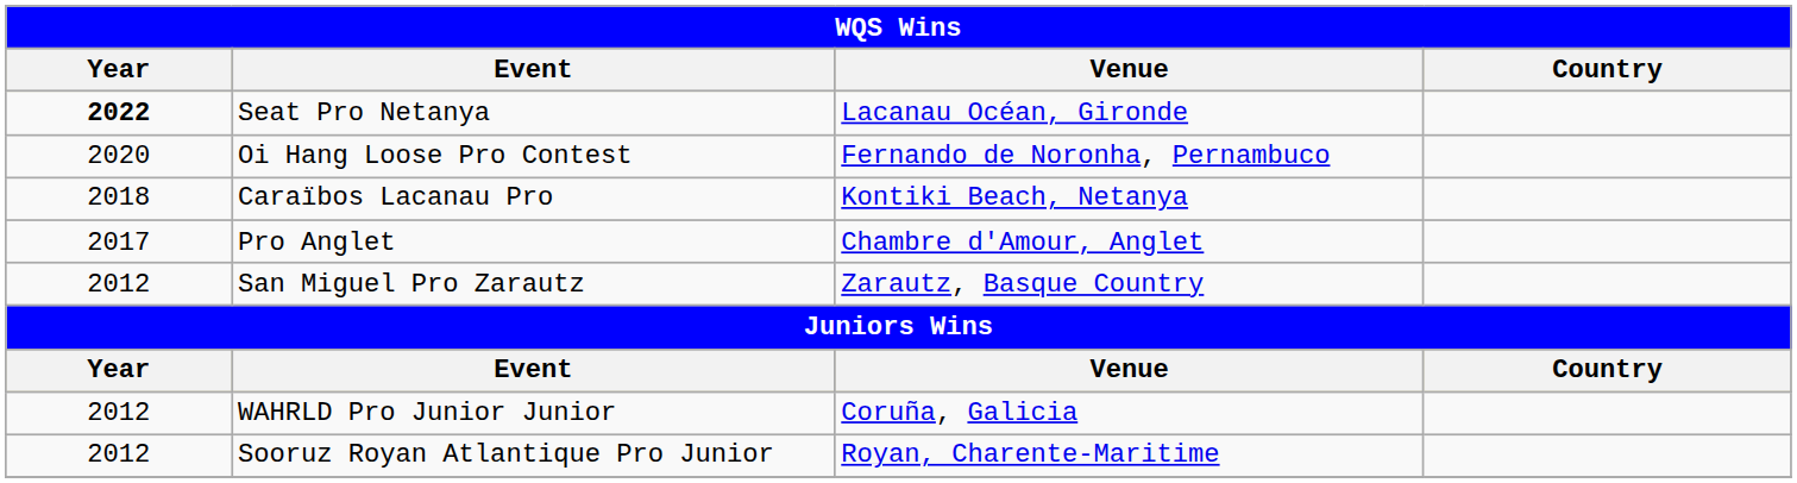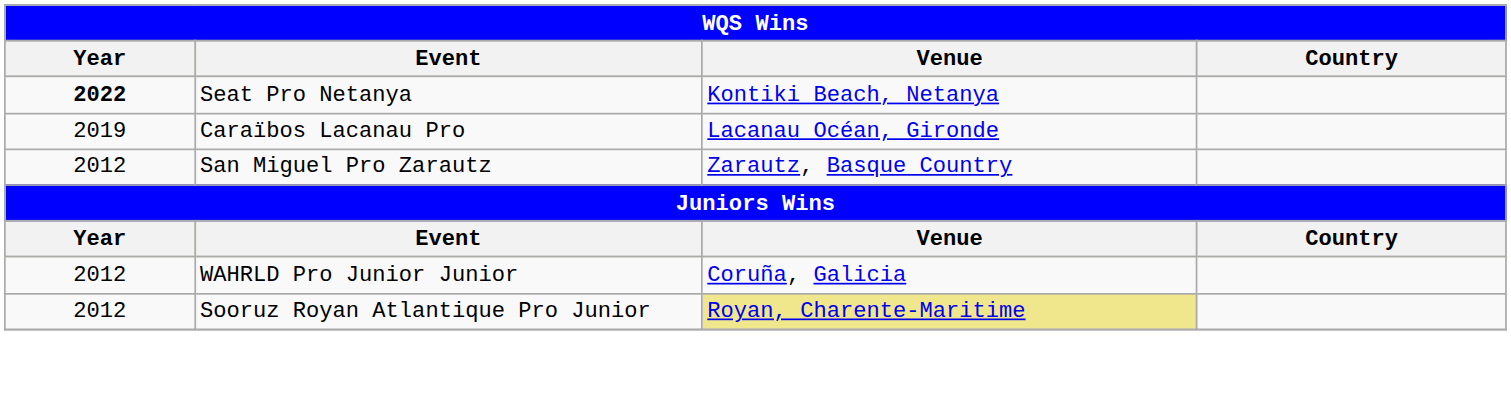Seat Pro Netanya | Venue: Lacanau Océan, Gironde -> Kontiki Beach, Netanya
- row: 2020 | Oi Hang Loose Pro Contest | Fernando de Noronha, Pernambuco
Caraïbos Lacanau Pro | Year: 2018 -> 2019
Caraïbos Lacanau Pro | Venue: Kontiki Beach, Netanya -> Lacanau Océan, Gironde
- row: 2017 | Pro Anglet | Chambre d'Amour, Anglet
Sooruz Royan Atlantique Pro Junior | Venue: no background -> khaki background
